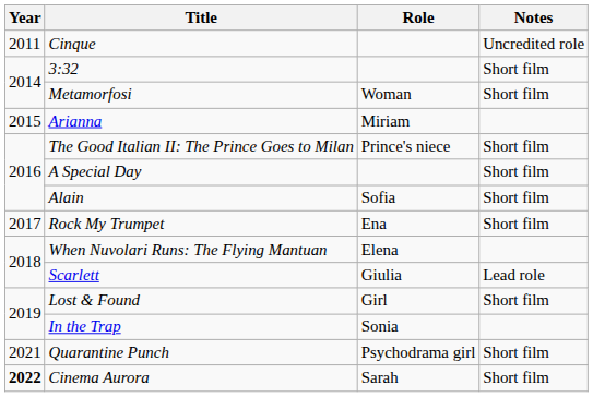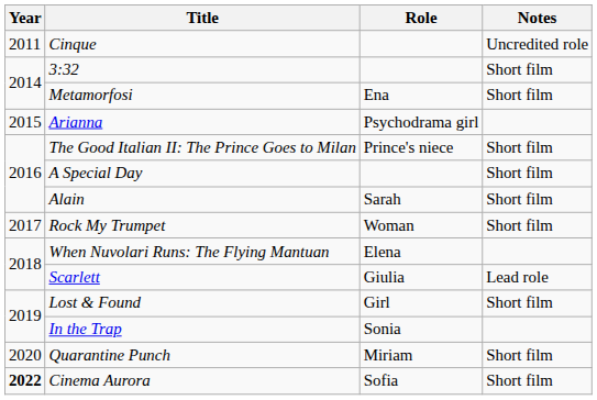Metamorfosi | Role: Woman -> Ena
Arianna | Role: Miriam -> Psychodrama girl
Alain | Role: Sofia -> Sarah
Rock My Trumpet | Role: Ena -> Woman
Quarantine Punch | Year: 2021 -> 2020
Quarantine Punch | Role: Psychodrama girl -> Miriam
Cinema Aurora | Role: Sarah -> Sofia
